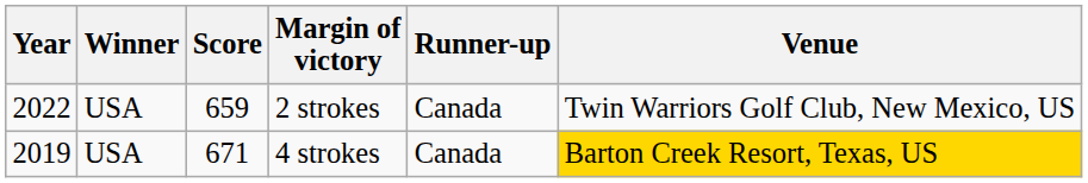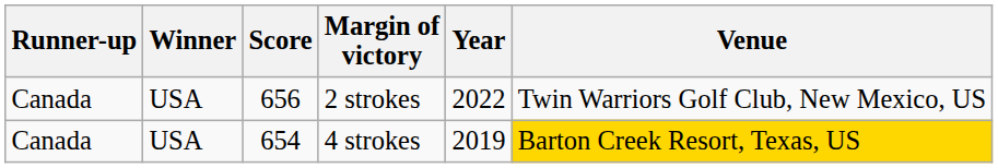columns swapped: Year <-> Runner-up
2 strokes | Score: 659 -> 656
4 strokes | Score: 671 -> 654
